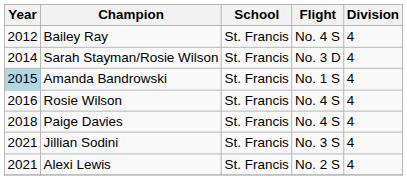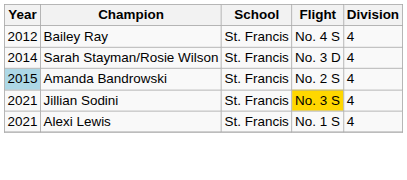Amanda Bandrowski | Flight: No. 1 S -> No. 2 S
- row: 2016 | Rosie Wilson | St. Francis | No. 4 S | 4
- row: 2018 | Paige Davies | St. Francis | No. 4 S | 4
Jillian Sodini | Flight: no background -> gold background
Alexi Lewis | Flight: No. 2 S -> No. 1 S
